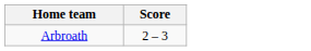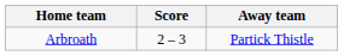+ column: Away team | Partick Thistle
